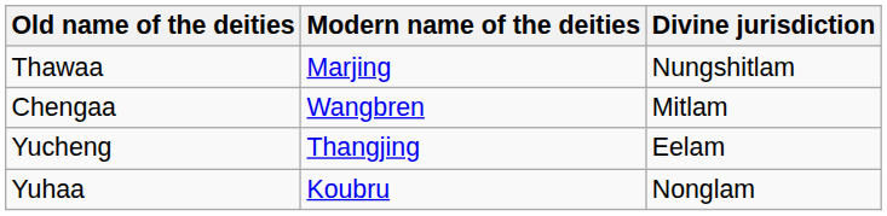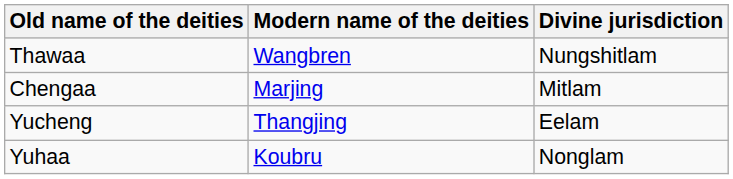Thawaa | Modern name of the deities: Marjing -> Wangbren
Chengaa | Modern name of the deities: Wangbren -> Marjing
